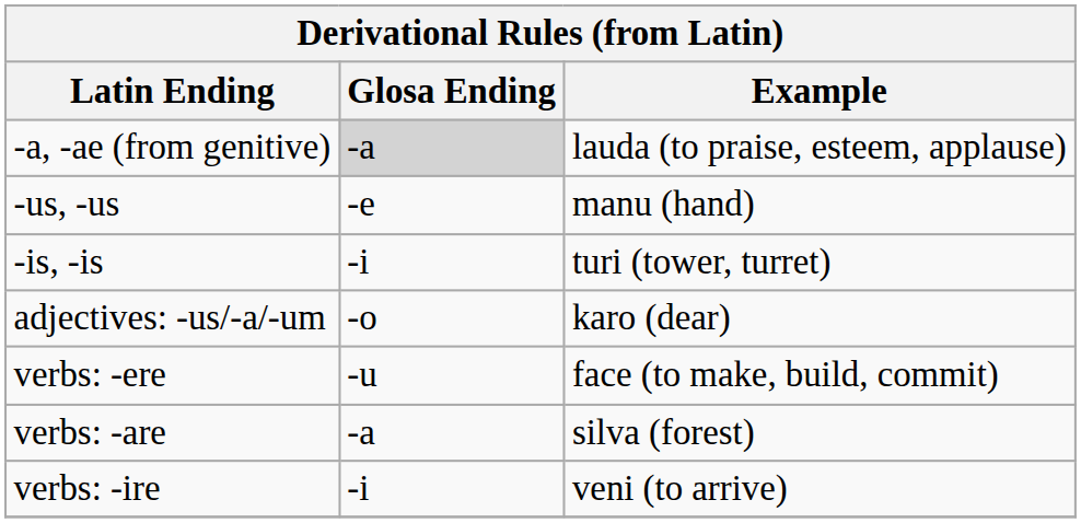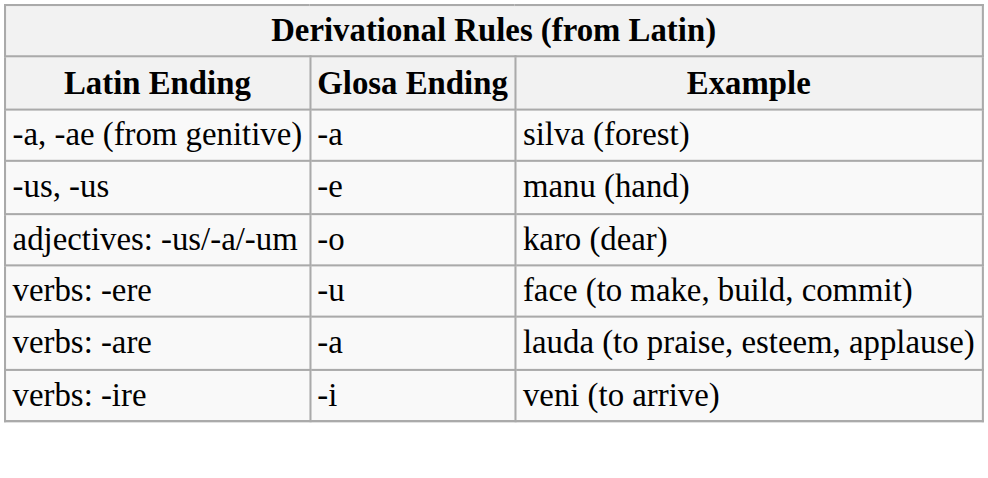-a, -ae (from genitive) | Glosa Ending: lightgrey background -> no background
-a, -ae (from genitive) | Example: lauda (to praise, esteem, applause) -> silva (forest)
- row: -is, -is | -i | turi (tower, turret)
verbs: -are | Example: silva (forest) -> lauda (to praise, esteem, applause)
